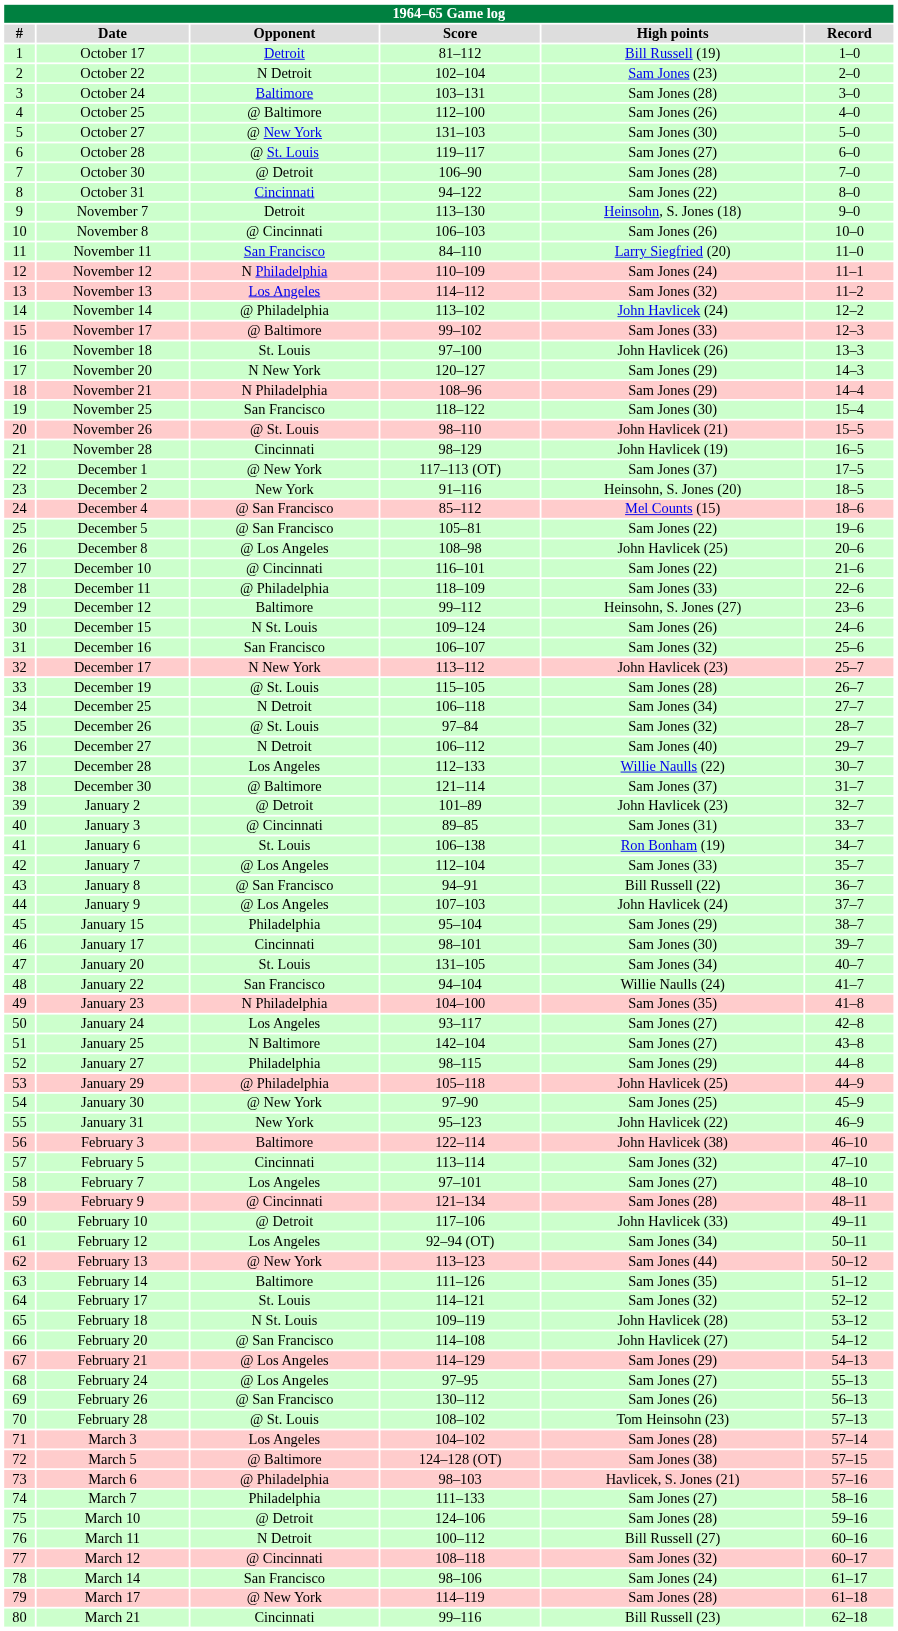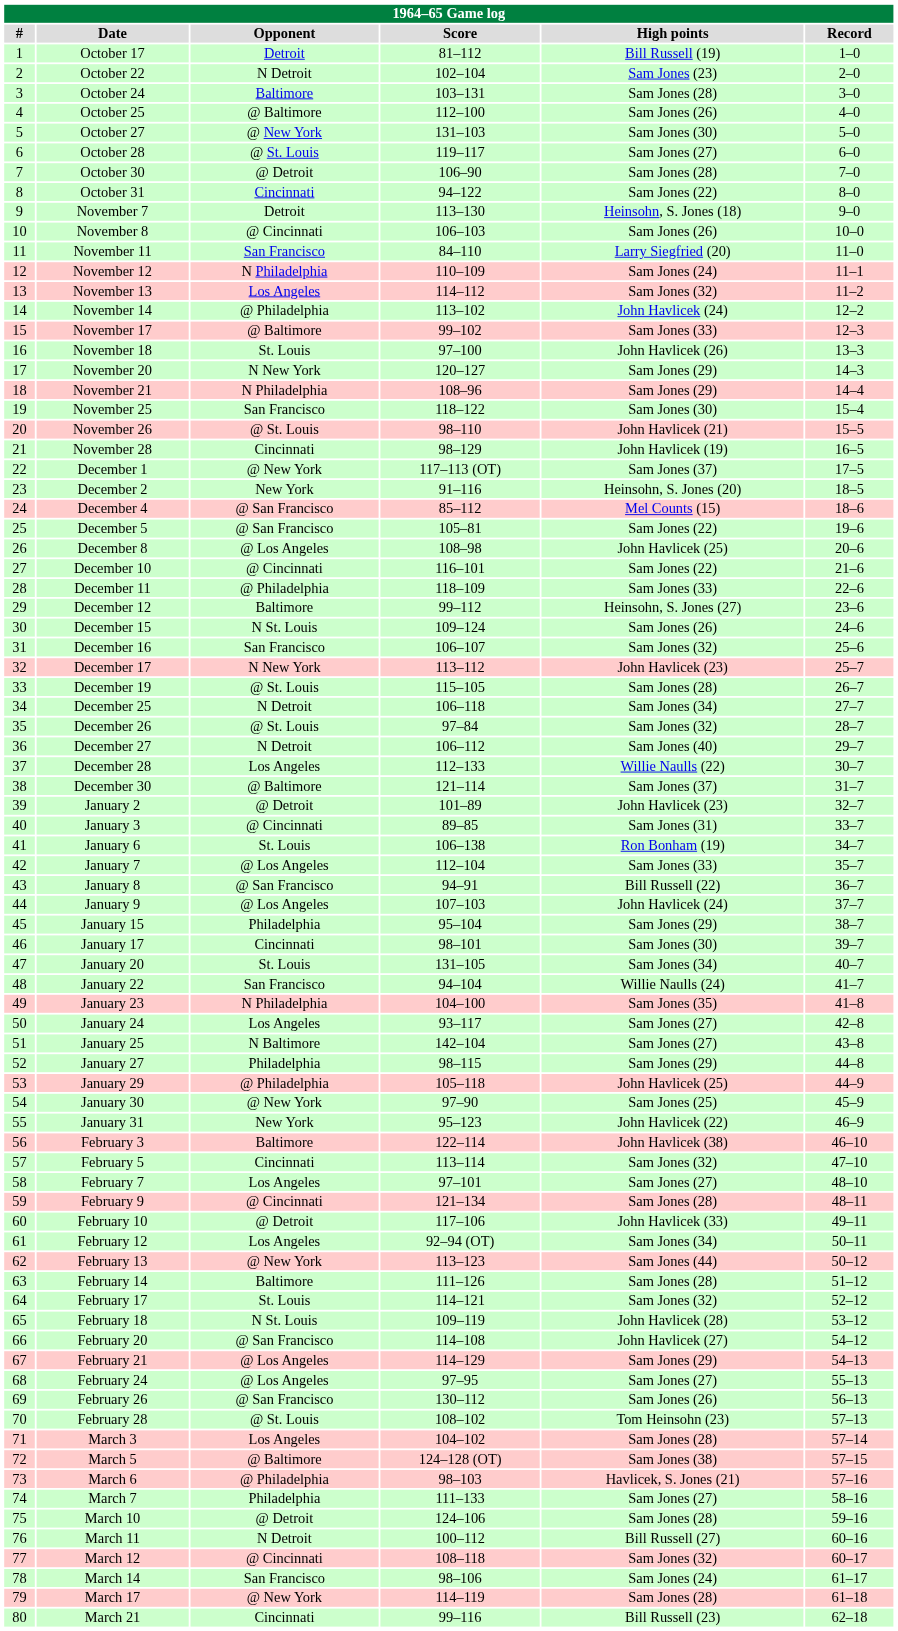February 14 | High points: Sam Jones (35) -> Sam Jones (28)
